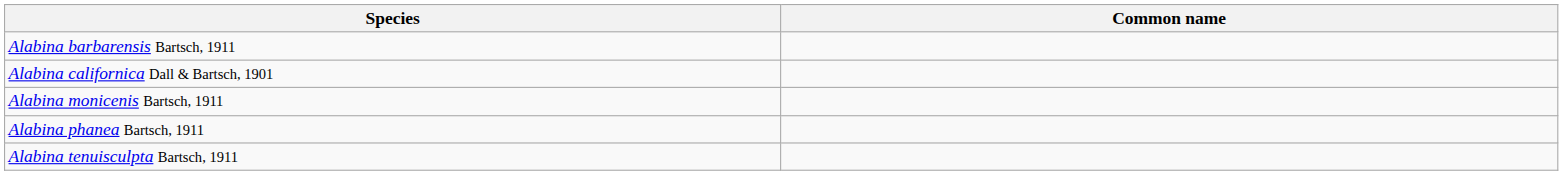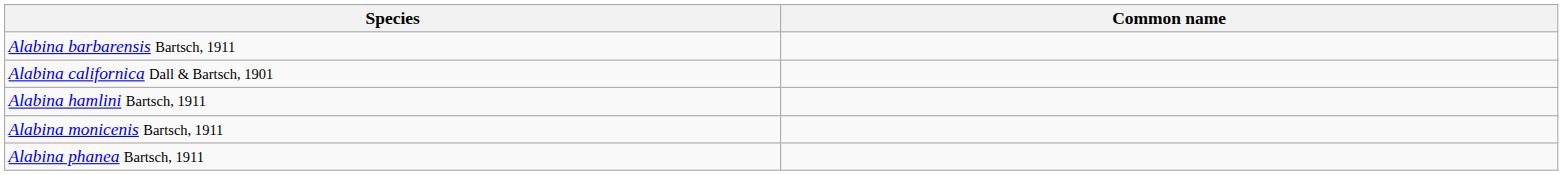+ row: Alabina hamlini Bartsch, 1911
- row: Alabina tenuisculpta Bartsch, 1911
